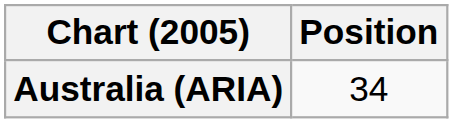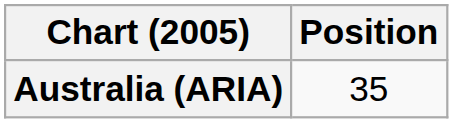Australia (ARIA) | Position: 34 -> 35
